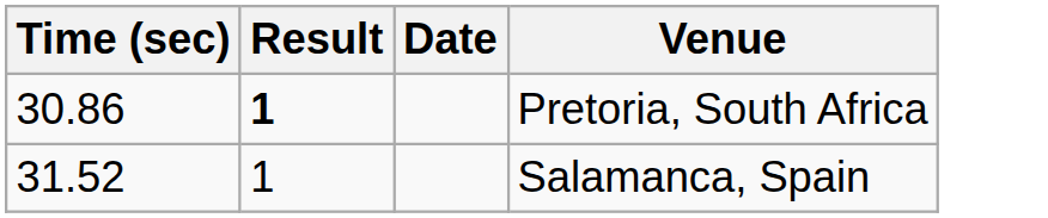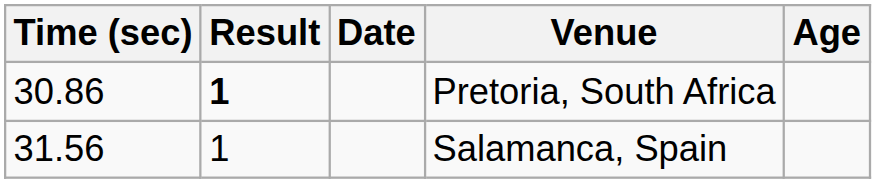+ column: Age
Salamanca, Spain | Time (sec): 31.52 -> 31.56
